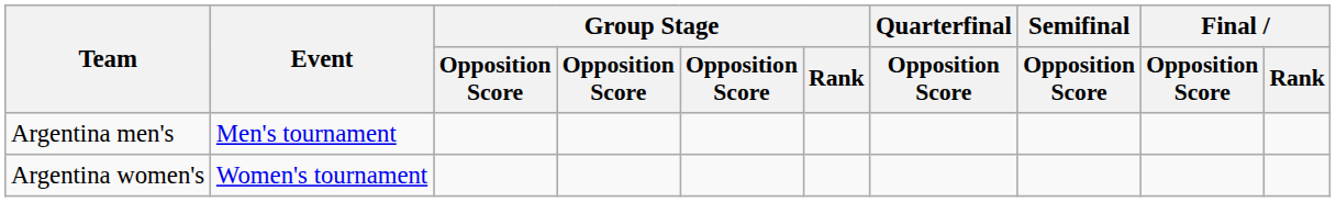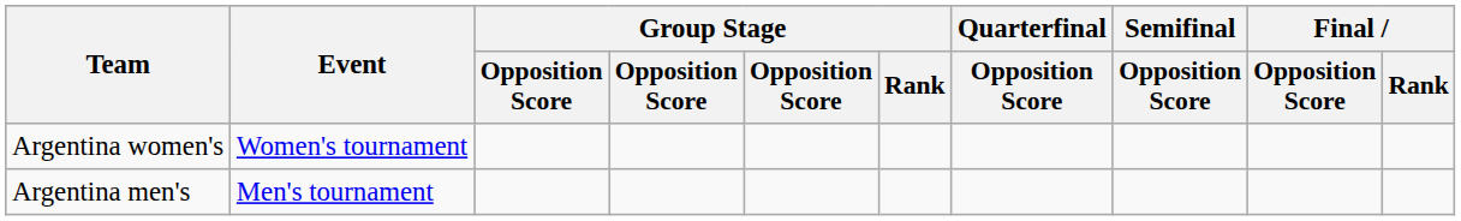rows swapped: Argentina men's <-> Argentina women's
